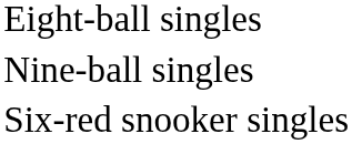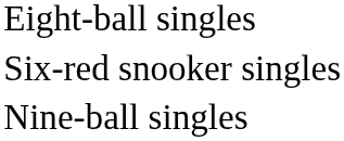rows swapped: Nine-ball singles <-> Six-red snooker singles
